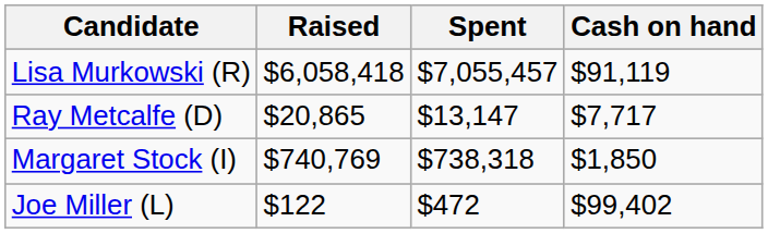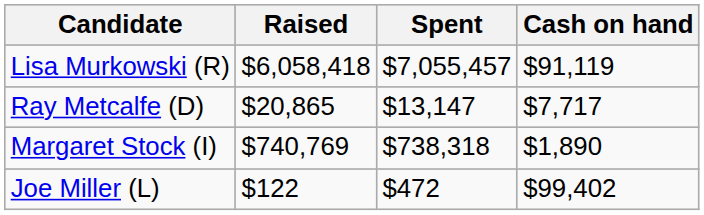Margaret Stock (I) | Cash on hand: $1,850 -> $1,890
